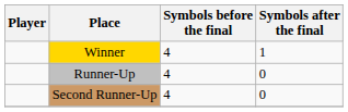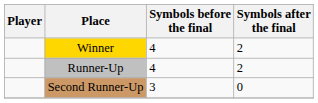Winner | Symbols after the final: 1 -> 2
Runner-Up | Symbols after the final: 0 -> 2
Second Runner-Up | Symbols before the final: 4 -> 3
